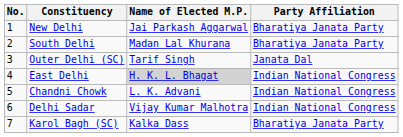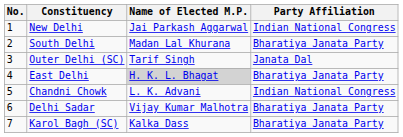New Delhi | Party Affiliation: Bharatiya Janata Party -> Indian National Congress
East Delhi | Party Affiliation: Indian National Congress -> Bharatiya Janata Party
Delhi Sadar | Party Affiliation: Indian National Congress -> Bharatiya Janata Party
